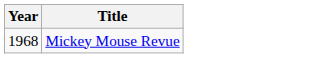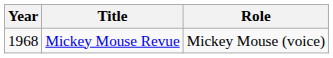+ column: Role | Mickey Mouse (voice)
